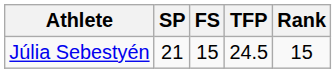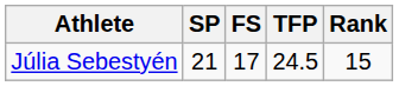Júlia Sebestyén | FS: 15 -> 17
